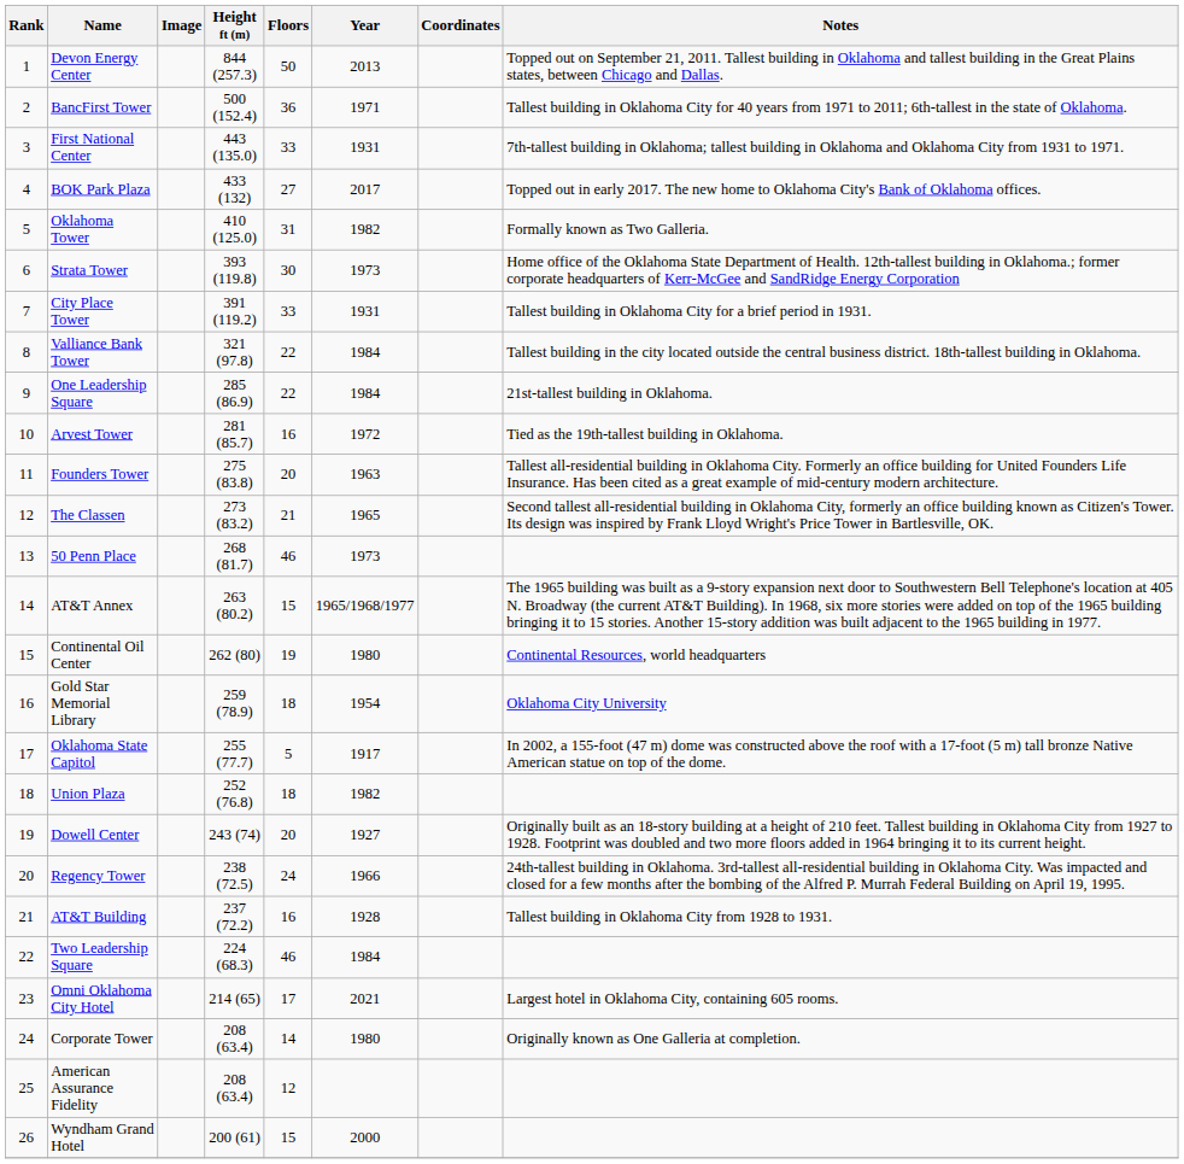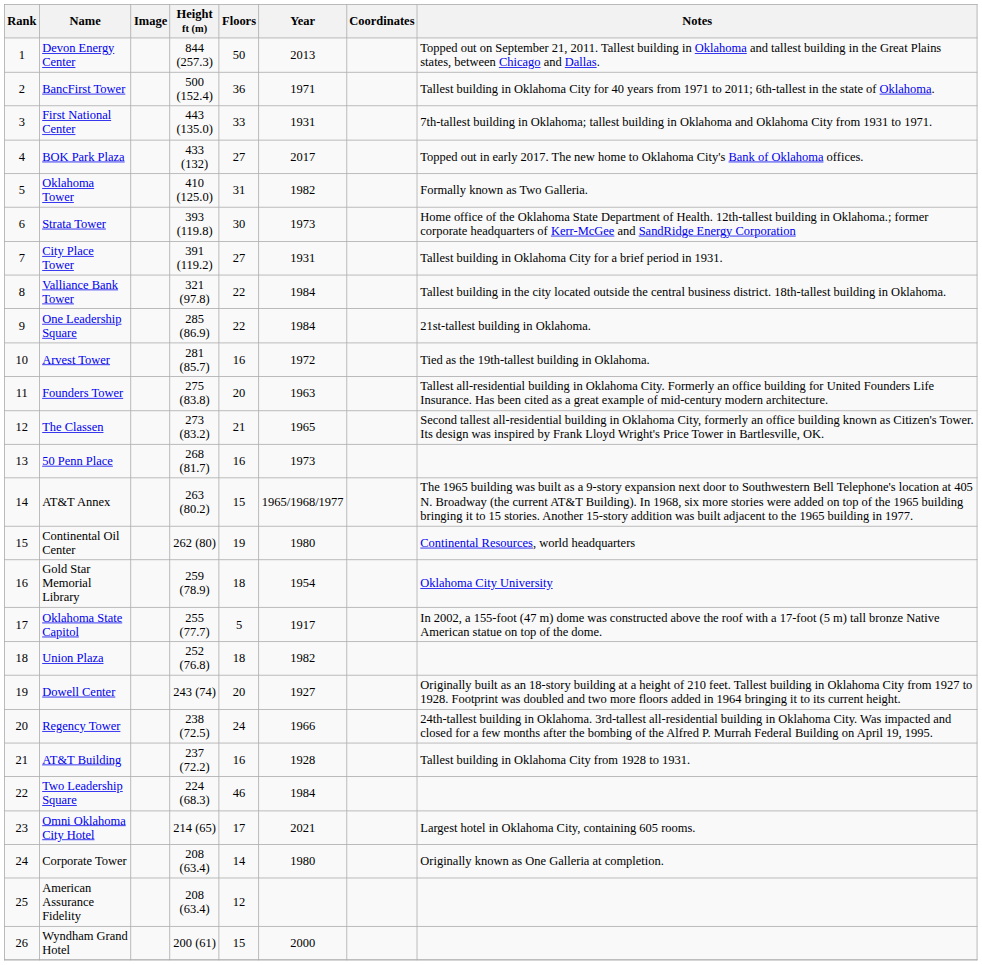City Place Tower | Floors: 33 -> 27
50 Penn Place | Floors: 46 -> 16
